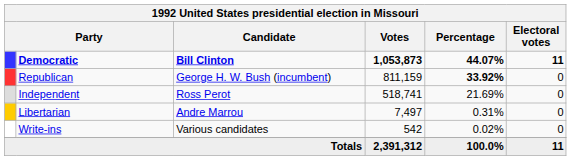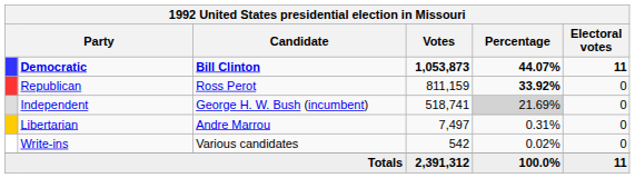Republican | Candidate: George H. W. Bush (incumbent) -> Ross Perot
Independent | Candidate: Ross Perot -> George H. W. Bush (incumbent)
Independent | Percentage: no background -> lightgrey background
